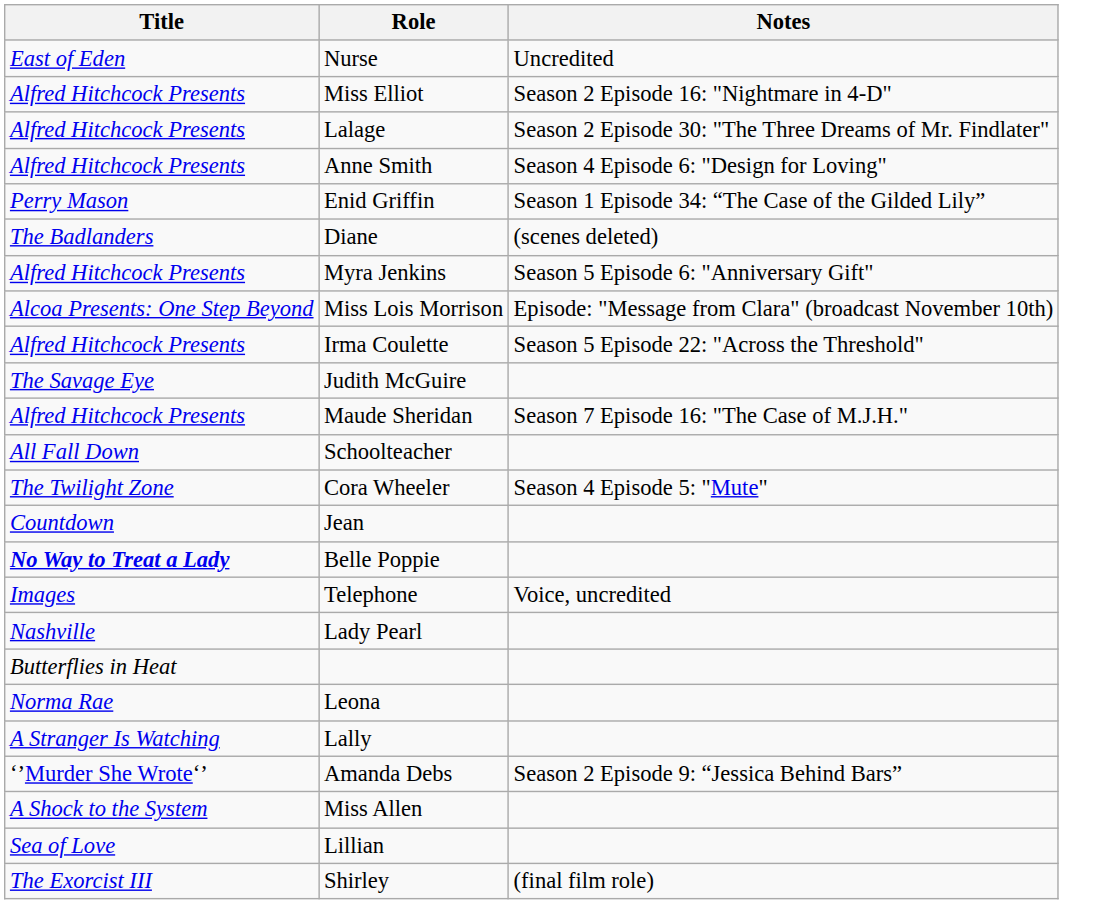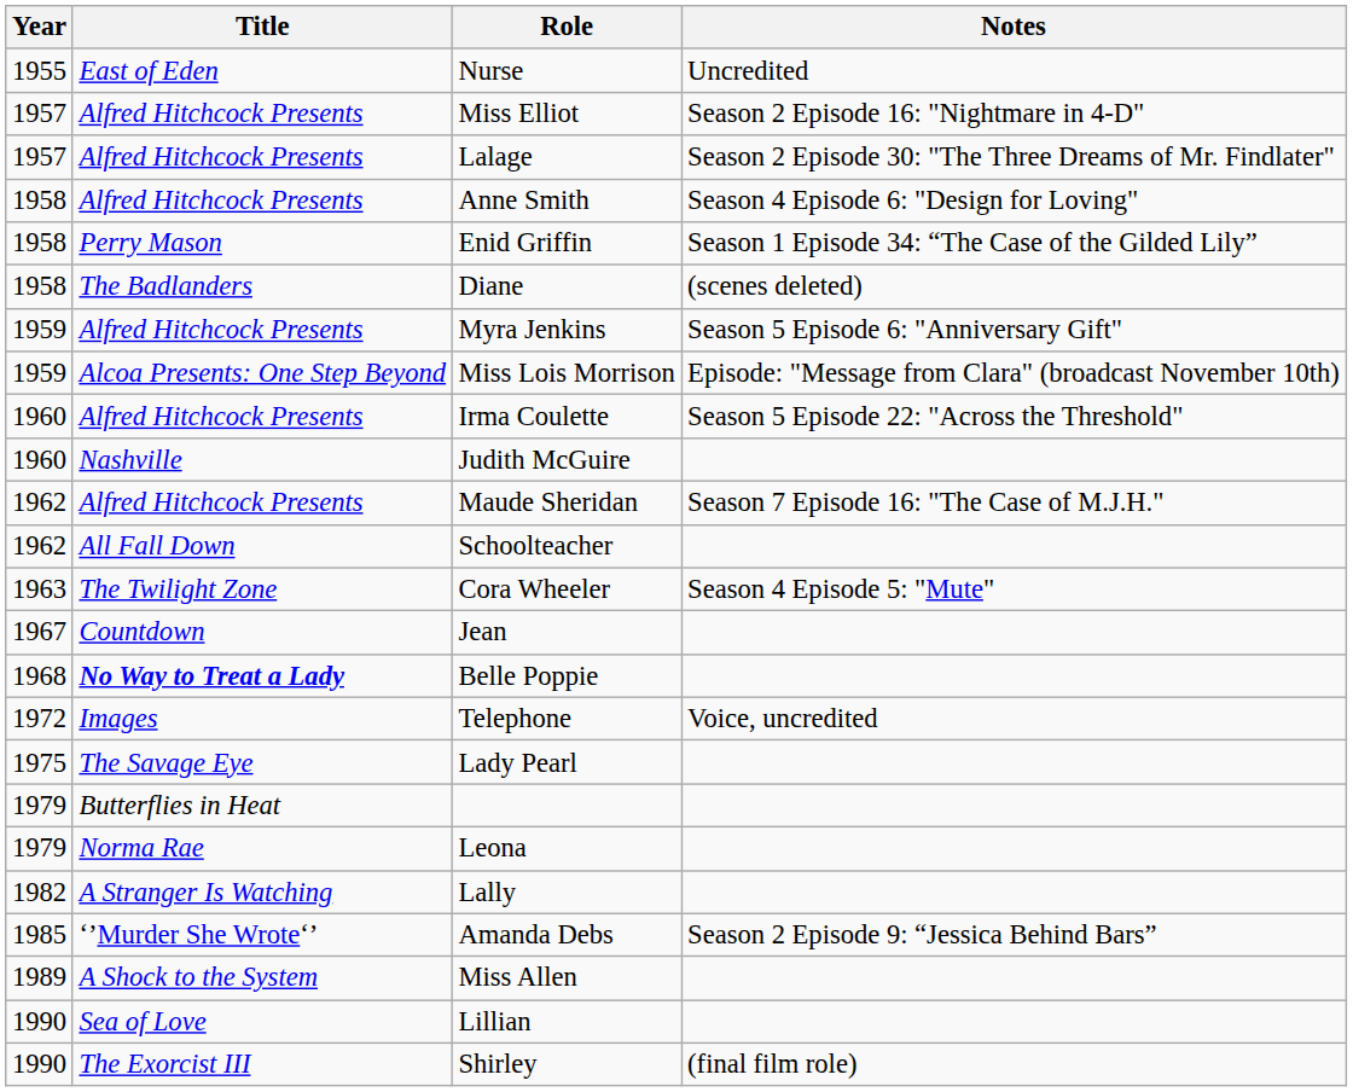+ column: Year | 1955 | 1957 | 1957 | 1958 | 1958 | 1958 | 1959 | 1959 | 1960 | 1960 | 1962 | 1962 | 1963 | 1967 | 1968 | 1972 | 1975 | 1979 | 1979 | 1982 | 1985 | 1989 | 1990 | 1990
Judith McGuire | Title: The Savage Eye -> Nashville
Lady Pearl | Title: Nashville -> The Savage Eye
